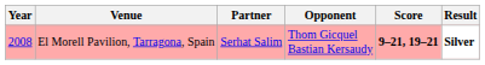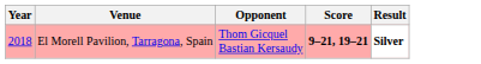- column: Partner | Serhat Salim
El Morell Pavilion, Tarragona, Spain | Year: 2008 -> 2018
